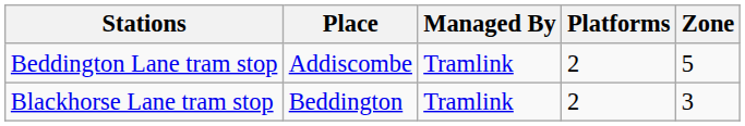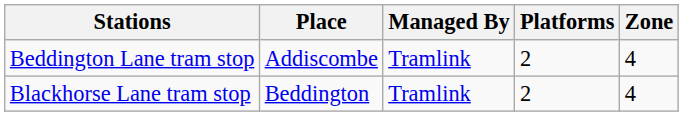Beddington Lane tram stop | Zone: 5 -> 4
Blackhorse Lane tram stop | Zone: 3 -> 4
